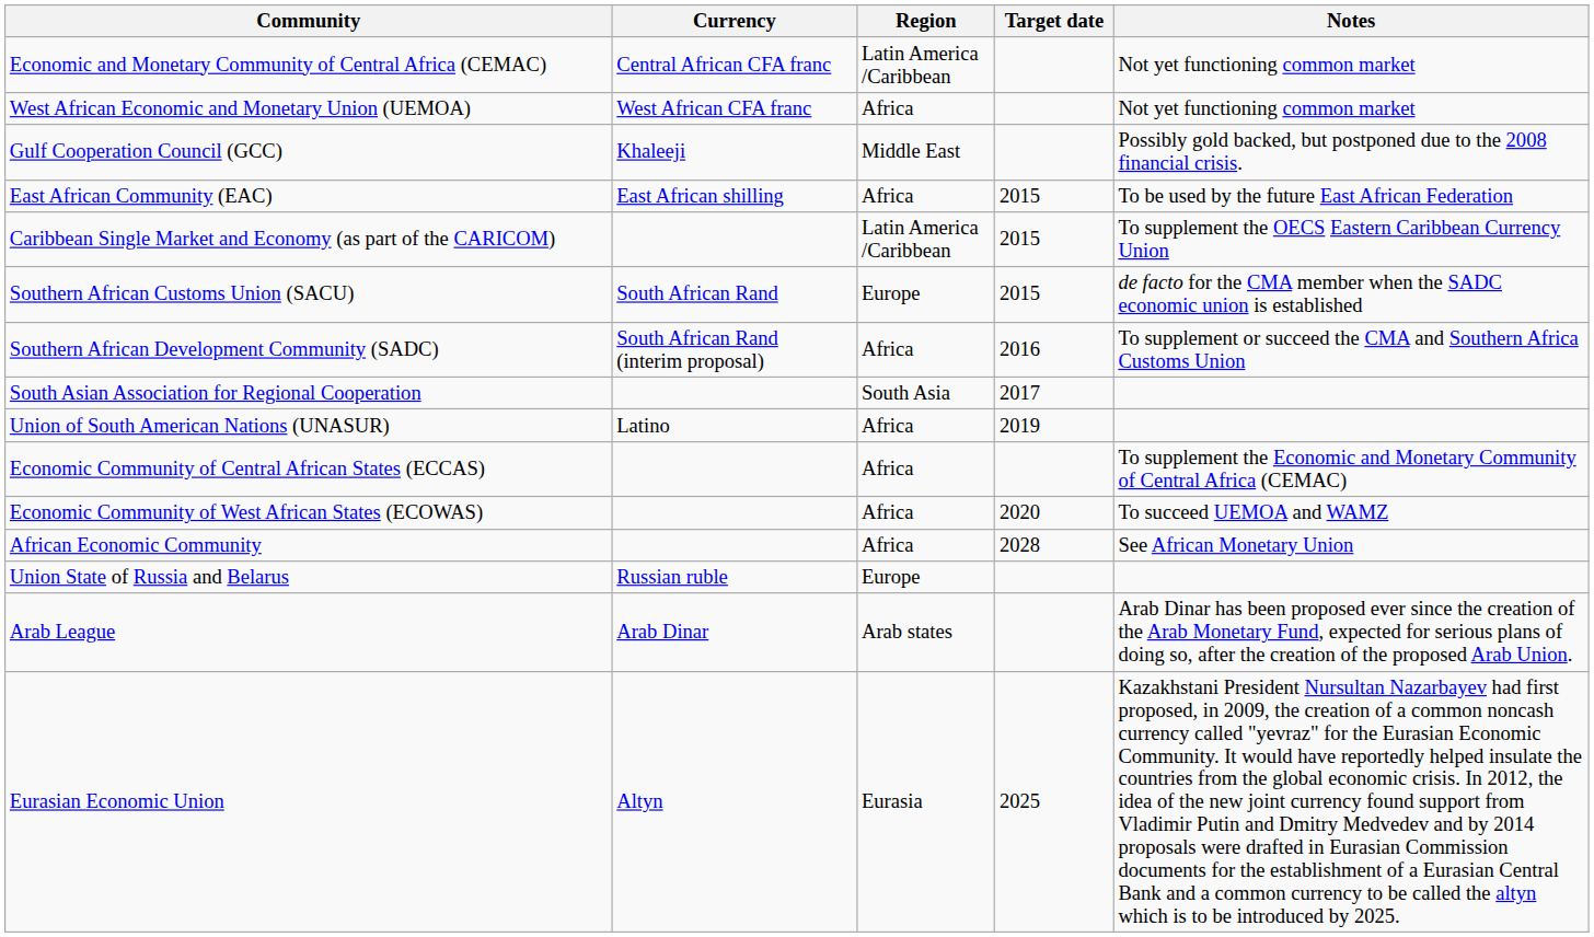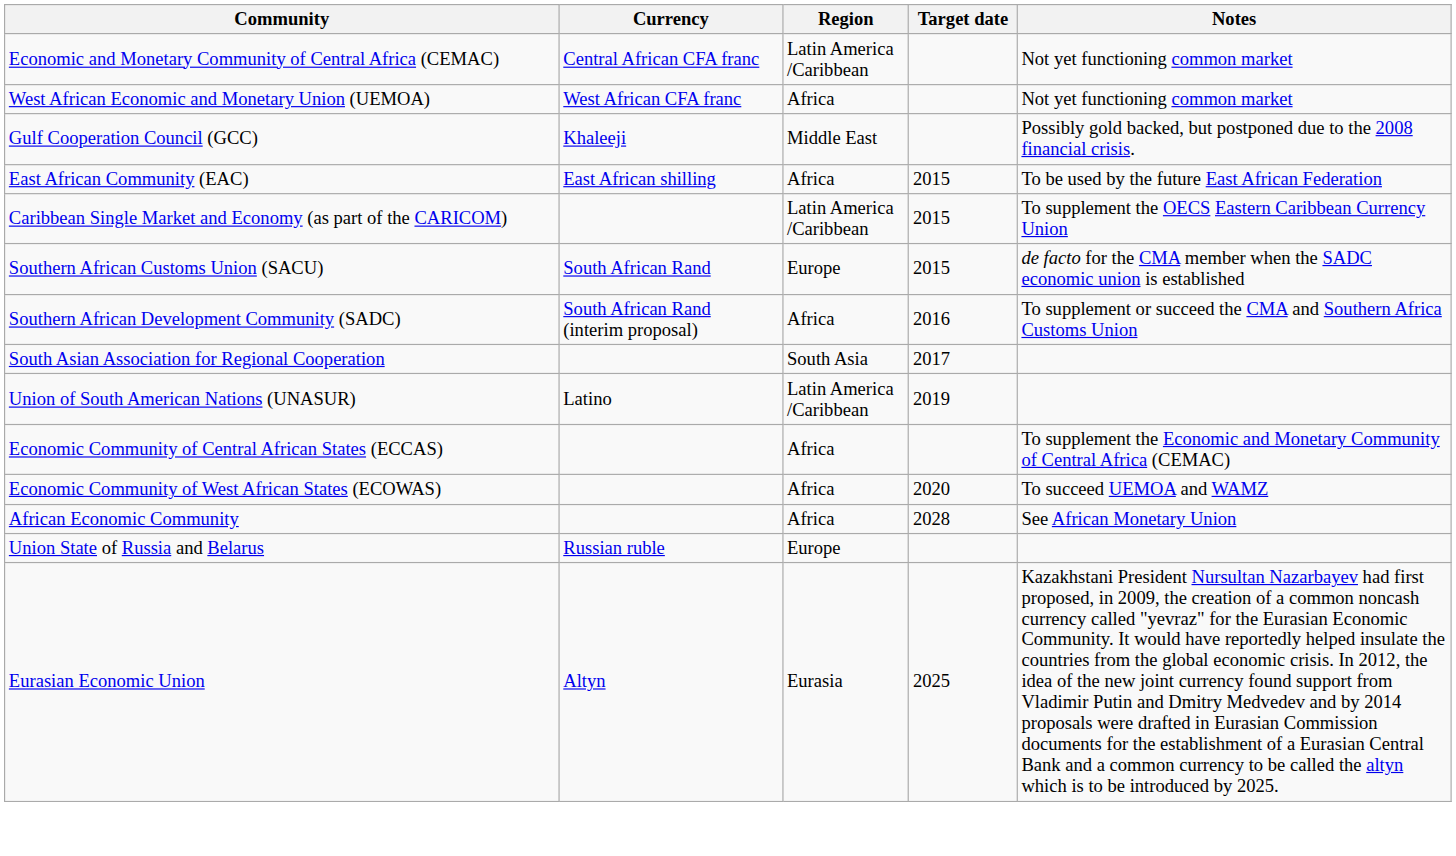Union of South American Nations (UNASUR) | Region: Africa -> Latin America /Caribbean
- row: Arab League | Arab Dinar | Arab states | Arab Dinar has been proposed ever since the creation of the Arab Monetary Fund, expected for serious plans of doing so, after the creation of the proposed Arab Union.
